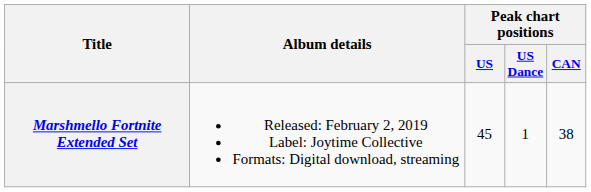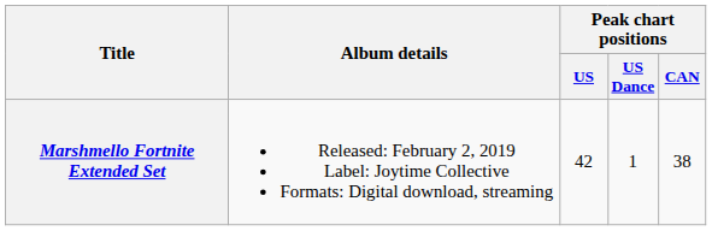Marshmello Fortnite Extended Set | Peak chart positions / US: 45 -> 42
